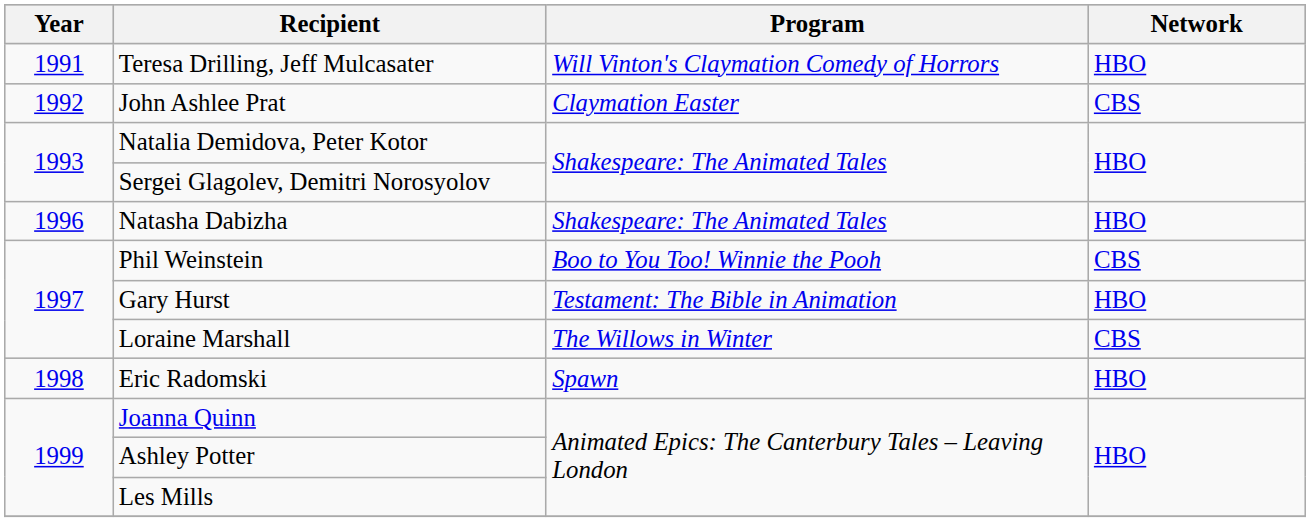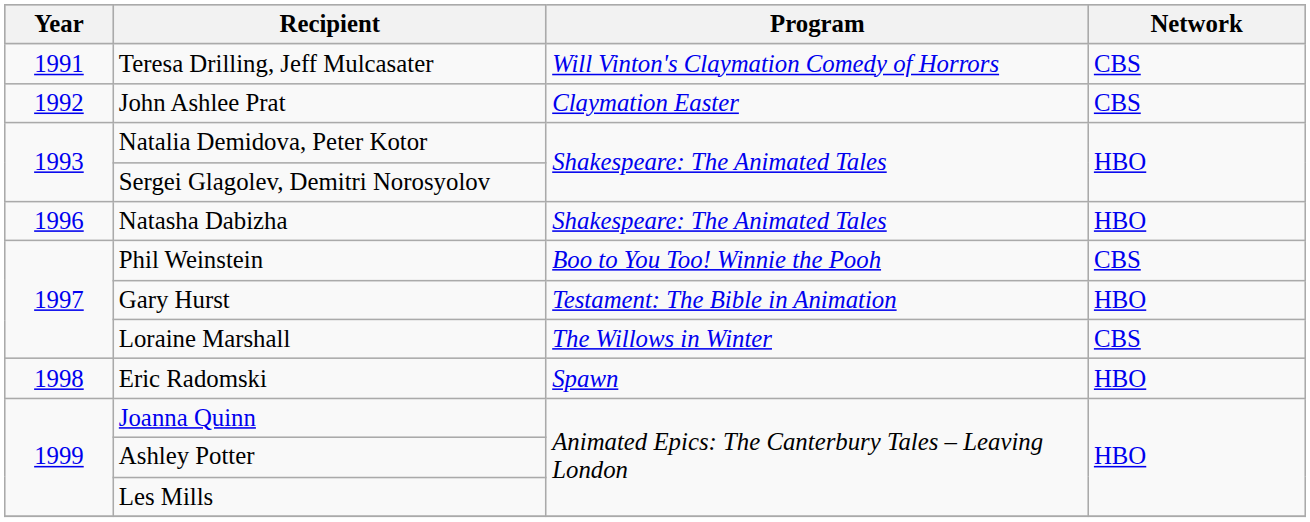Teresa Drilling, Jeff Mulcasater | Network: HBO -> CBS
